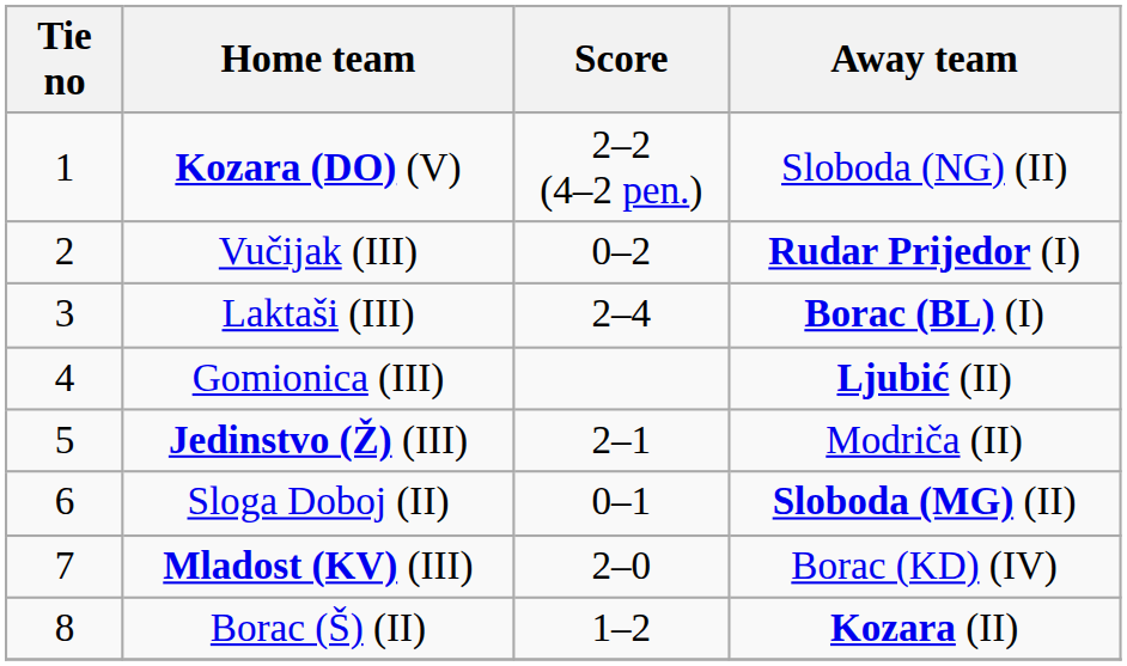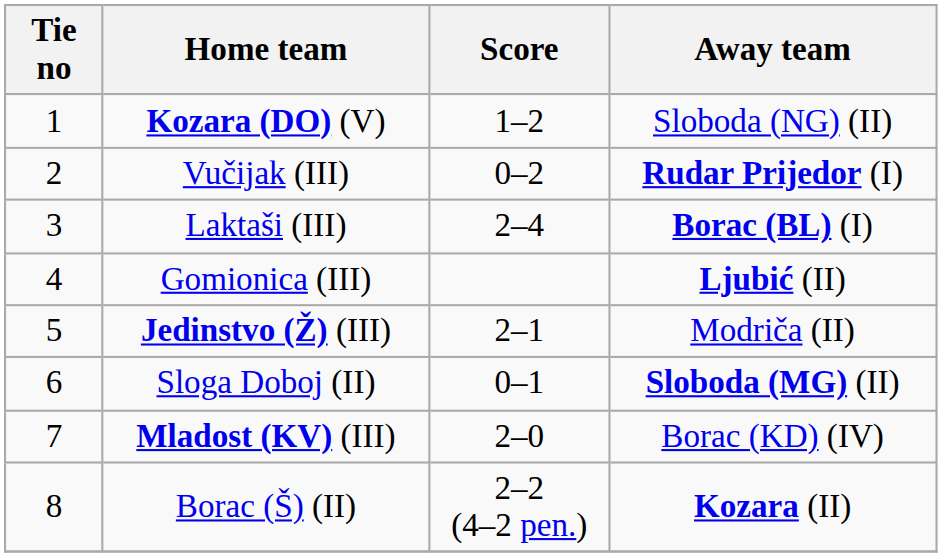Kozara (DO) (V) | Score: 2–2 (4–2 pen.) -> 1–2
Borac (Š) (II) | Score: 1–2 -> 2–2 (4–2 pen.)
